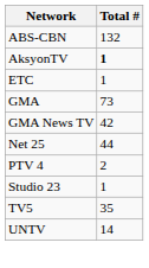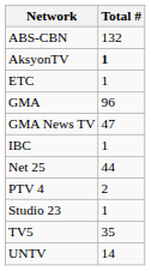GMA | Total #: 73 -> 96
GMA News TV | Total #: 42 -> 47
+ row: IBC | 1
